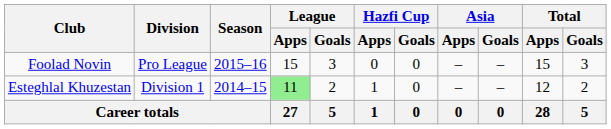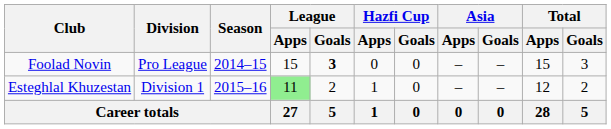Foolad Novin | Season: 2015–16 -> 2014–15
Foolad Novin | League / Goals: normal -> bold
Esteghlal Khuzestan | Season: 2014–15 -> 2015–16
